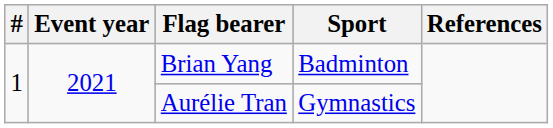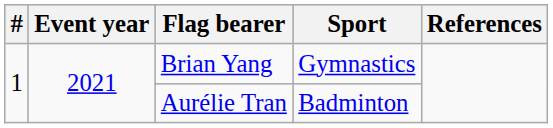Brian Yang | Sport: Badminton -> Gymnastics
Aurélie Tran | Sport: Gymnastics -> Badminton
